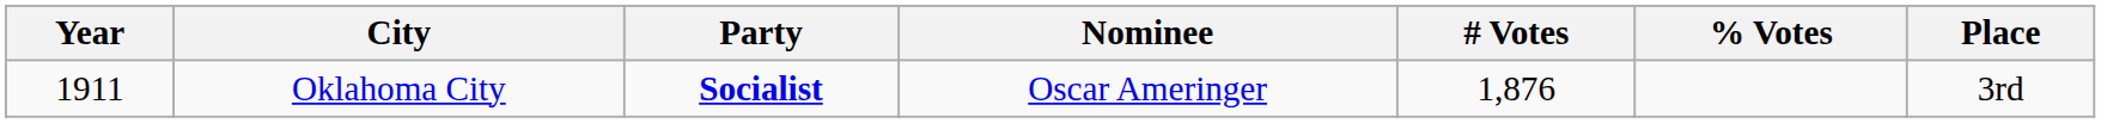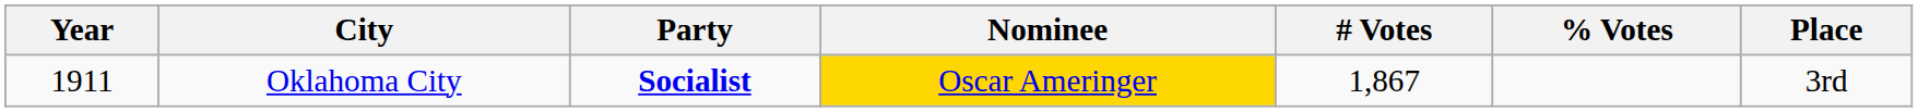Oklahoma City | Nominee: no background -> gold background
Oklahoma City | # Votes: 1,876 -> 1,867
